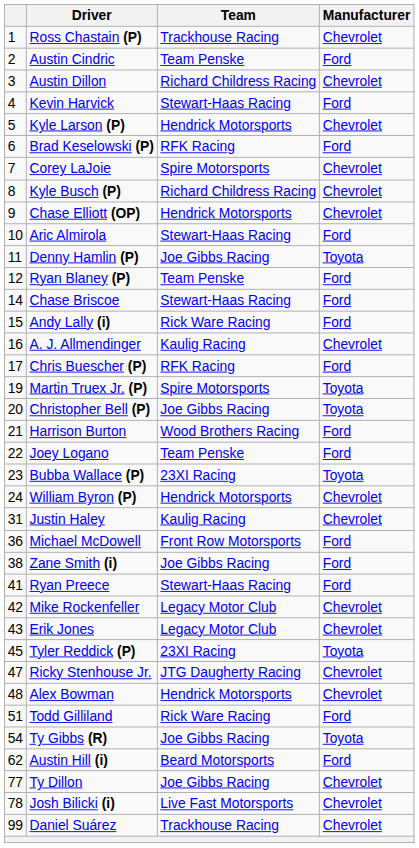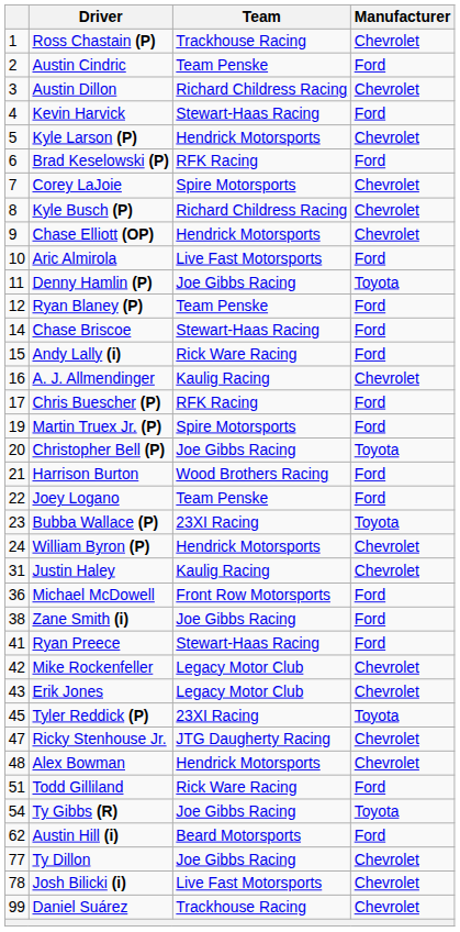Aric Almirola | Team: Stewart-Haas Racing -> Live Fast Motorsports
Martin Truex Jr. (P) | Manufacturer: Toyota -> Ford
